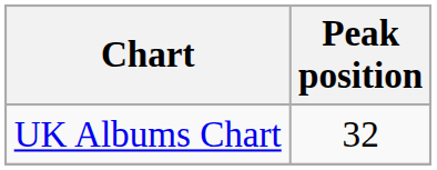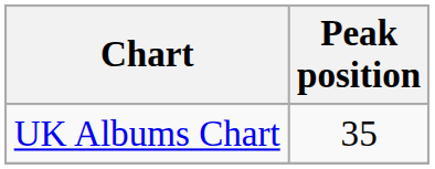UK Albums Chart | Peak position: 32 -> 35
